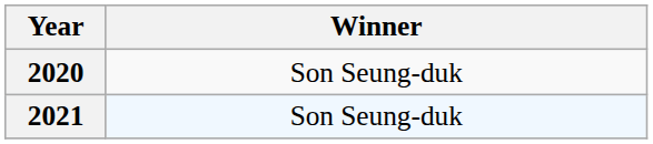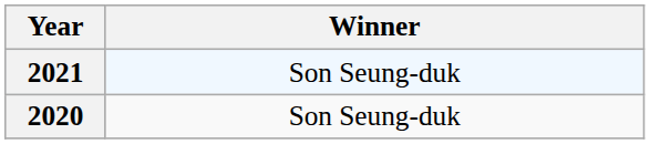rows swapped: 2020 <-> 2021
